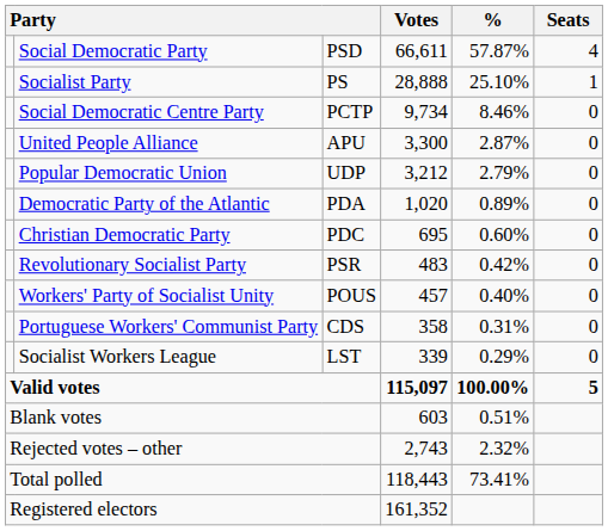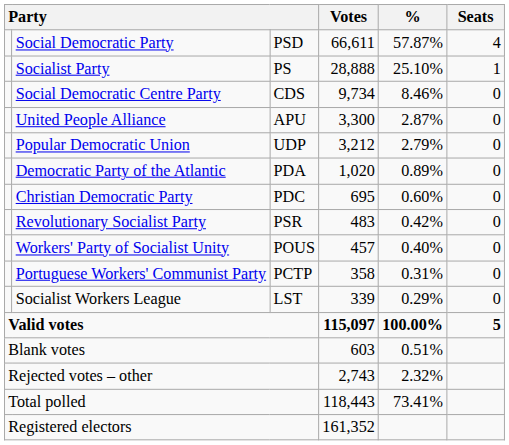Social Democratic Centre Party | column 3: PCTP -> CDS
Portuguese Workers' Communist Party | column 3: CDS -> PCTP
